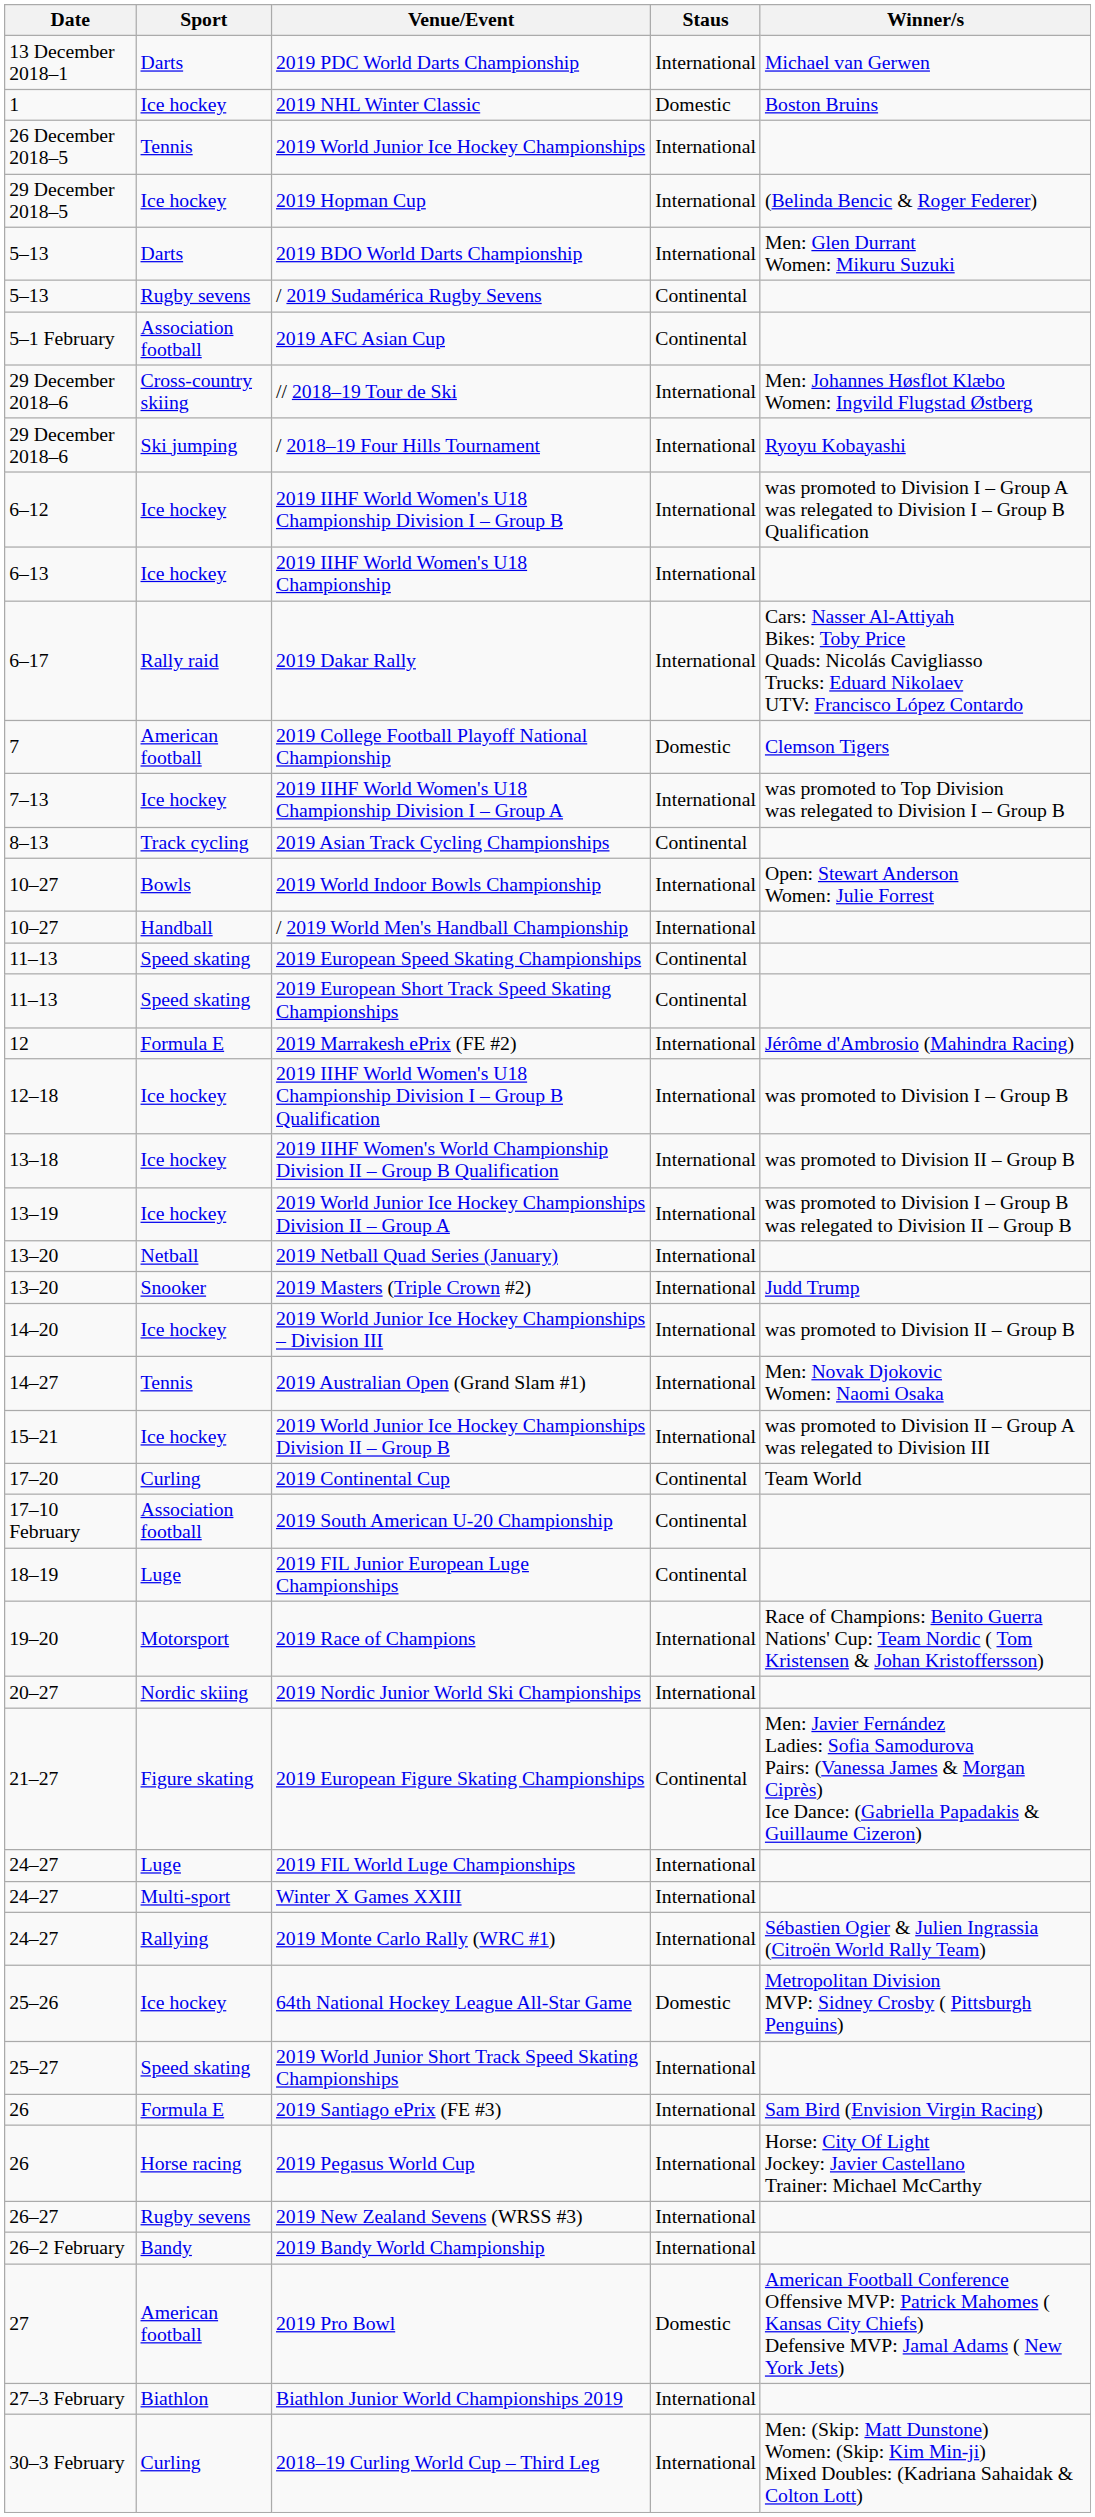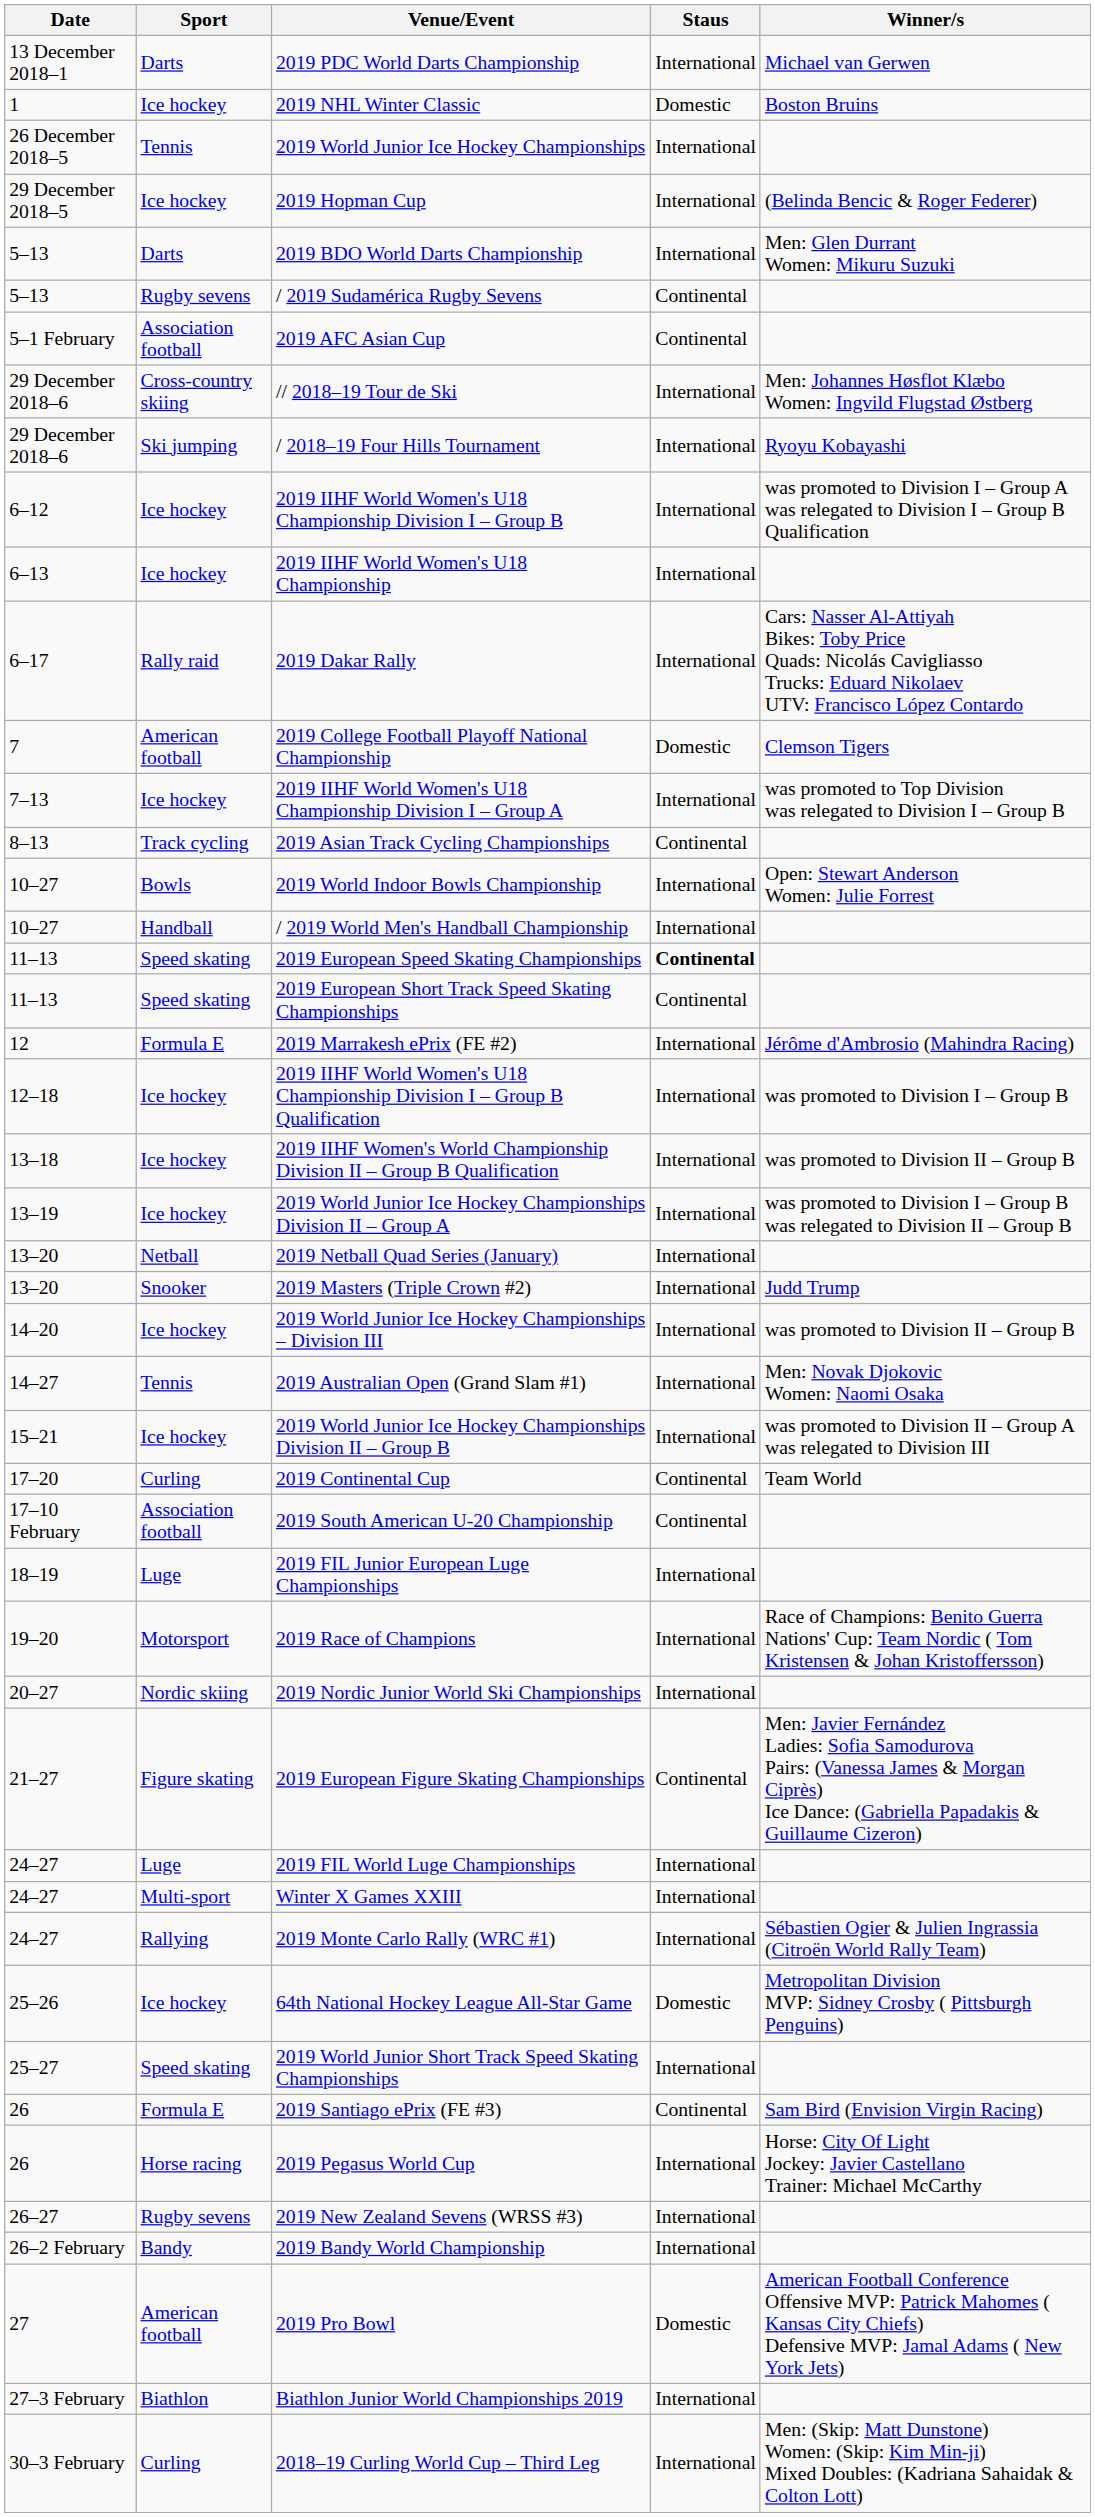2019 European Speed Skating Championships | Staus: normal -> bold
2019 FIL Junior European Luge Championships | Staus: Continental -> International
2019 Santiago ePrix (FE #3) | Staus: International -> Continental
